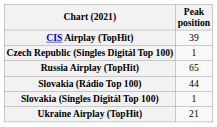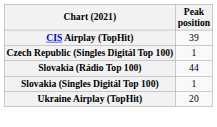- row: Russia Airplay (TopHit) | 65
Ukraine Airplay (TopHit) | Peak position: 21 -> 20
